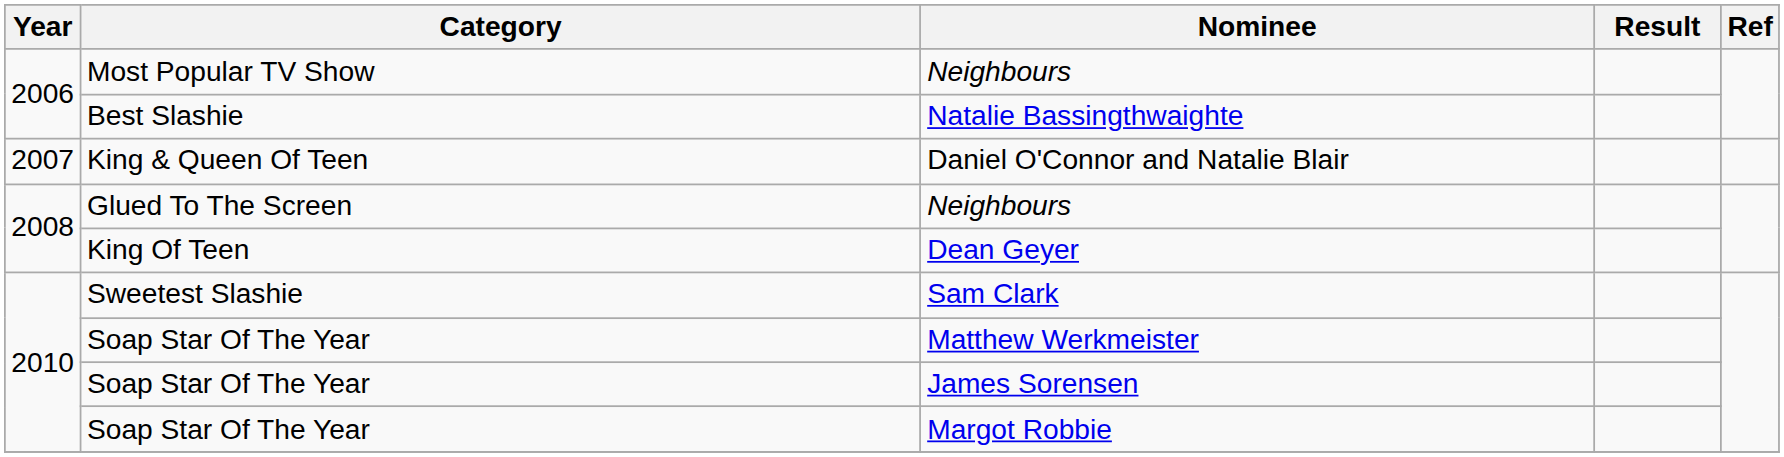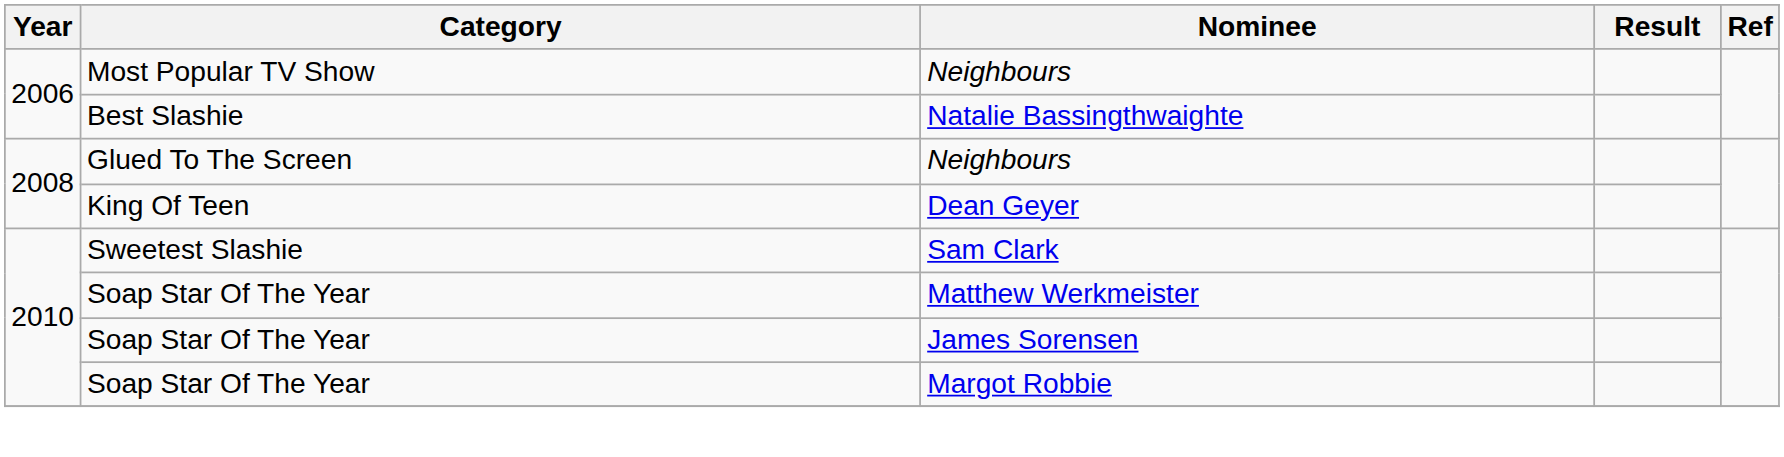- row: 2007 | King & Queen Of Teen | Daniel O'Connor and Natalie Blair
